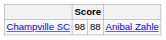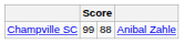Champville SC | column 2: 98 -> 99
